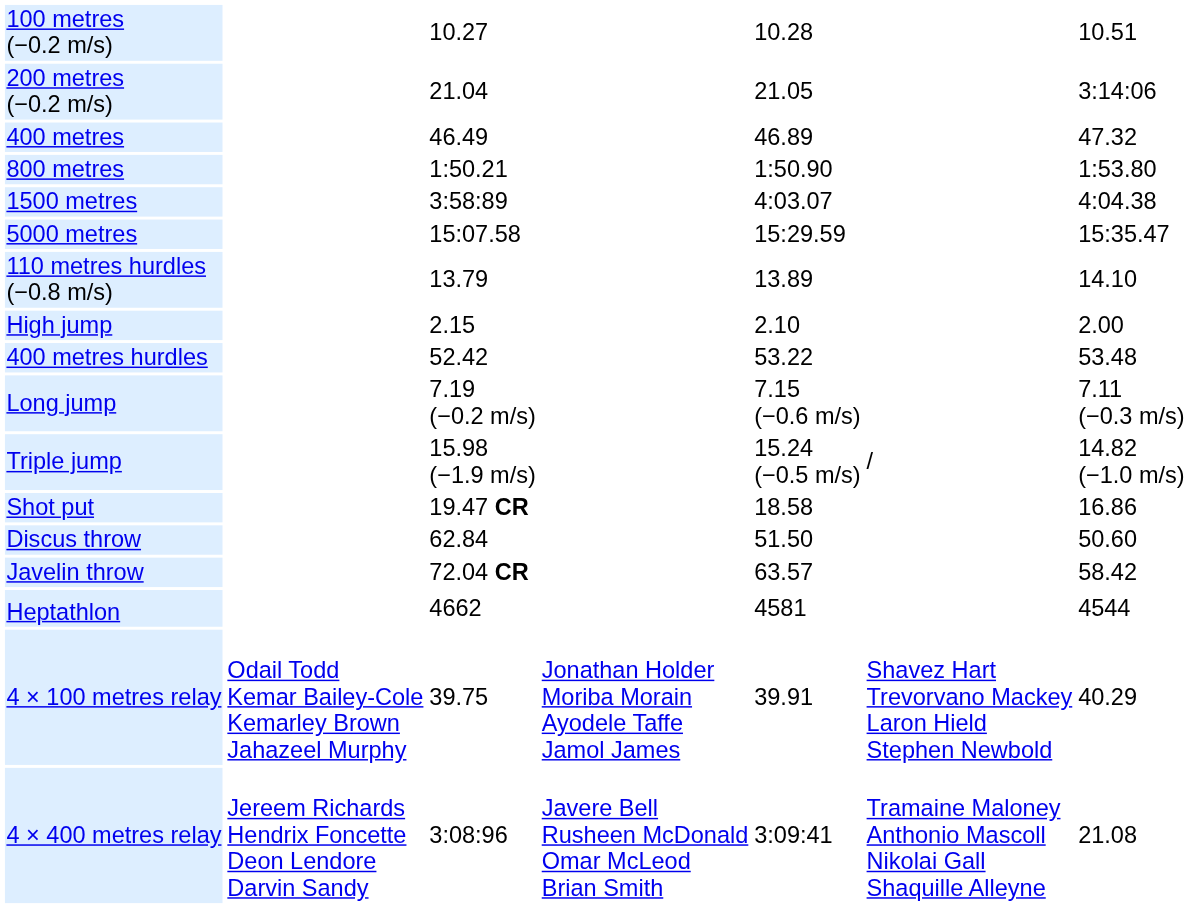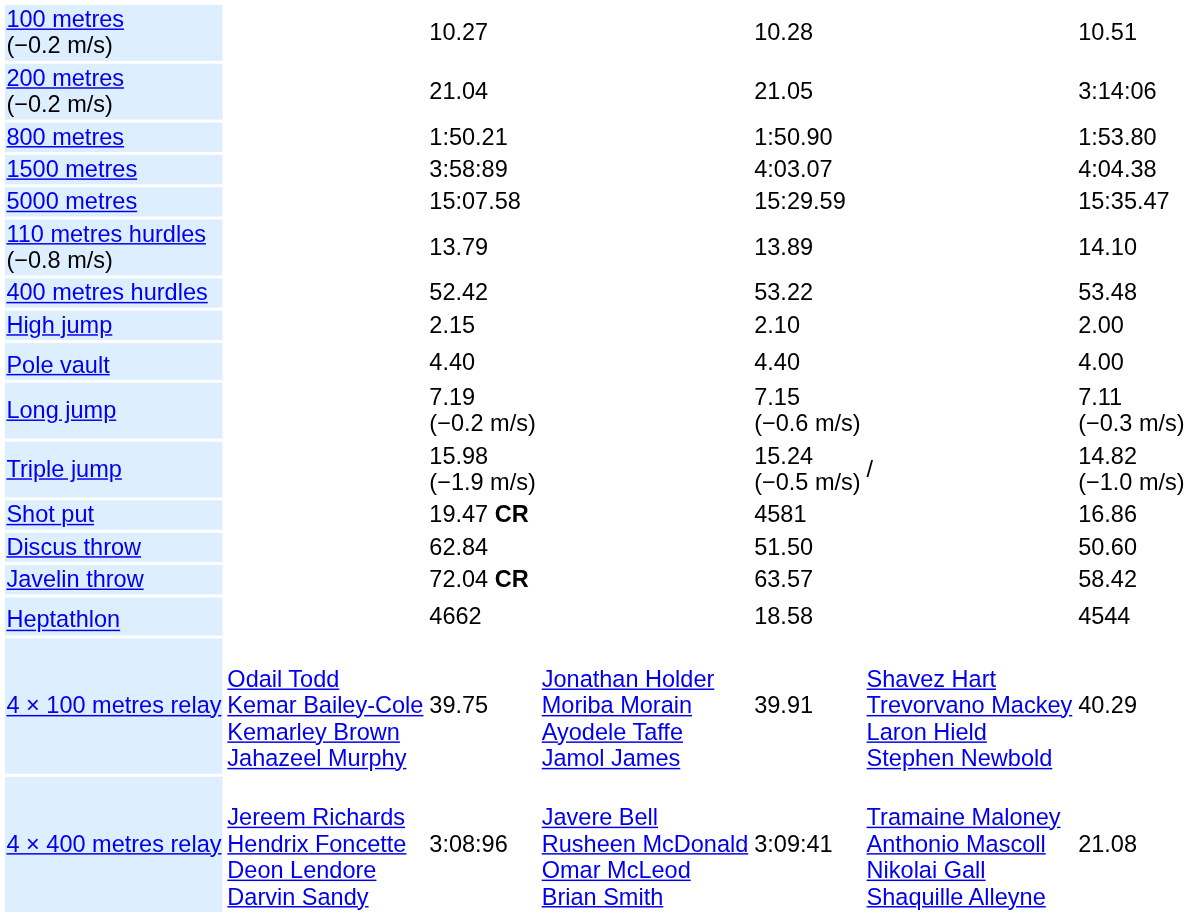- row: 400 metres | 46.49 | 46.89 | 47.32
rows swapped: 400 metres hurdles <-> High jump
+ row: Pole vault | 4.40 | 4.40 | 4.00
Shot put | column 5: 18.58 -> 4581
Heptathlon | column 5: 4581 -> 18.58
